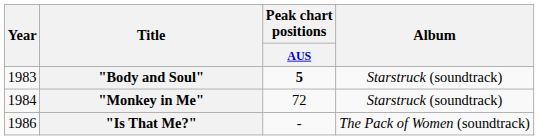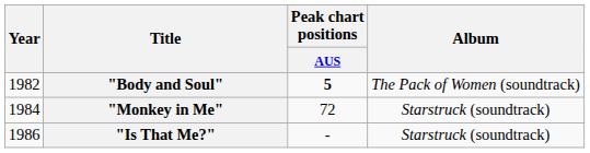"Body and Soul" | Year: 1983 -> 1982
"Body and Soul" | Album: Starstruck (soundtrack) -> The Pack of Women (soundtrack)
"Is That Me?" | Album: The Pack of Women (soundtrack) -> Starstruck (soundtrack)
